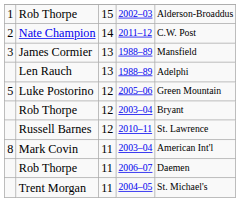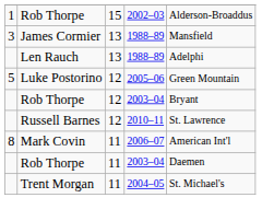- row: 2 | Nate Champion | 14 | 2011–12 | C.W. Post
Mark Covin | column 4: 2003–04 -> 2006–07
Rob Thorpe / 11 | column 4: 2006–07 -> 2003–04
